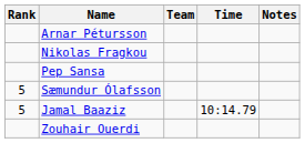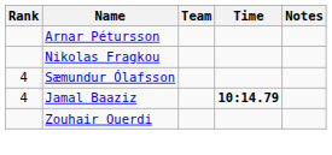- row: Pep Sansa
Sæmundur Ólafsson | Rank: 5 -> 4
Jamal Baaziz | Rank: 5 -> 4
Jamal Baaziz | Time: normal -> bold
